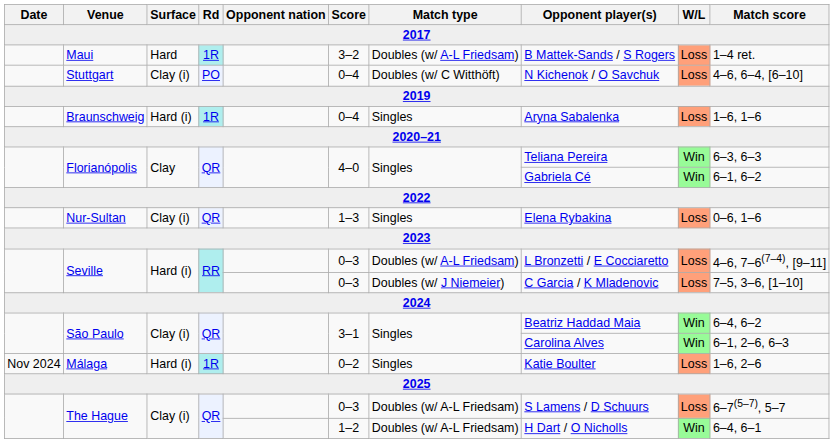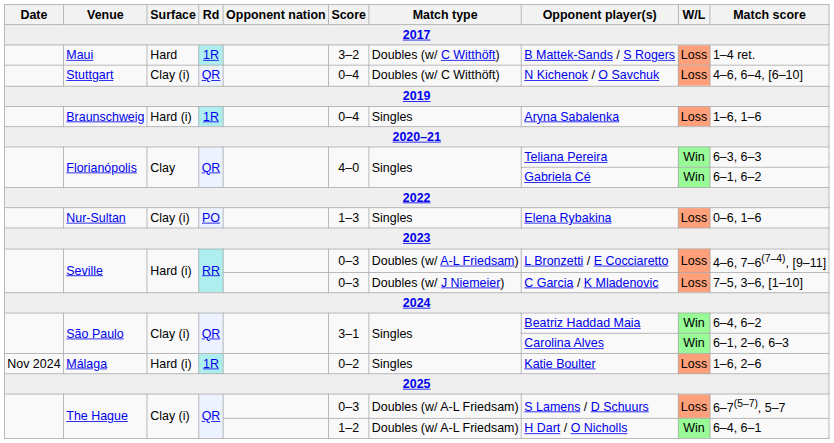Maui | Match type: Doubles (w/ A-L Friedsam) -> Doubles (w/ C Witthöft)
Stuttgart | Rd: PO -> QR
Nur-Sultan | Rd: QR -> PO
